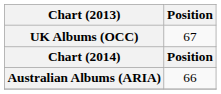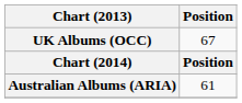Australian Albums (ARIA) | Position: 66 -> 61
